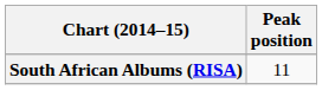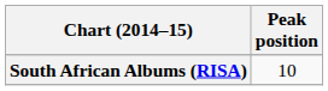South African Albums (RISA) | Peak position: 11 -> 10
